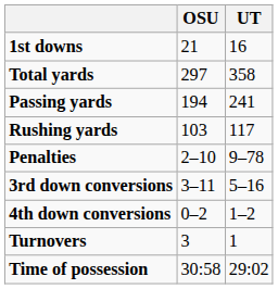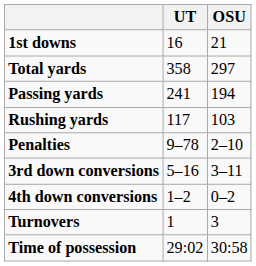columns swapped: UT <-> OSU
